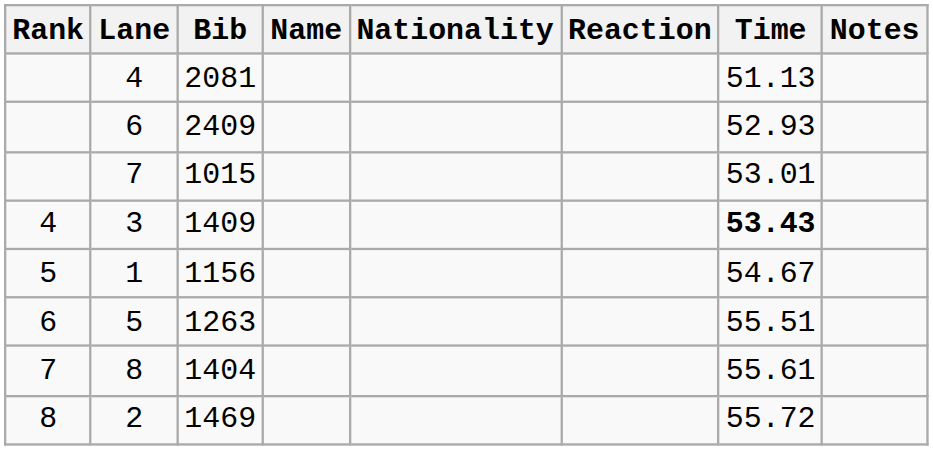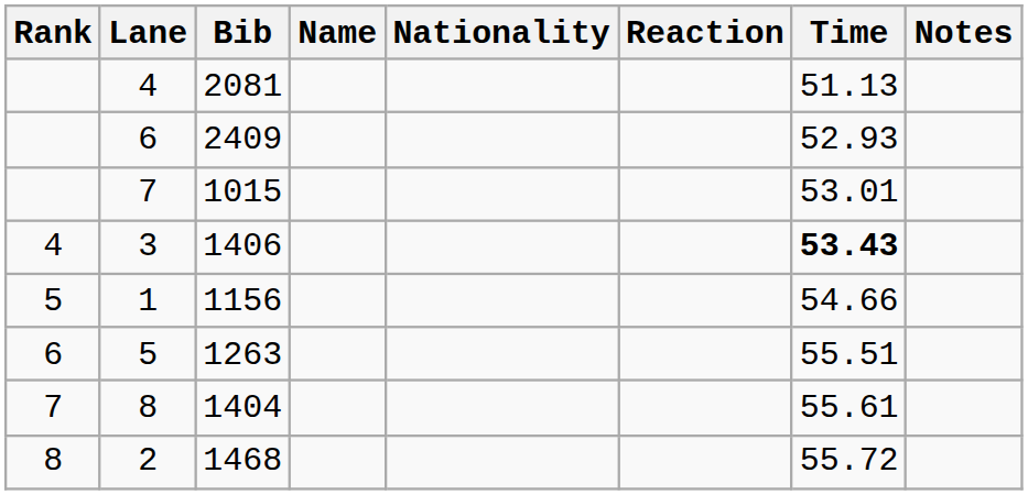3 | Bib: 1409 -> 1406
1 | Time: 54.67 -> 54.66
2 | Bib: 1469 -> 1468
